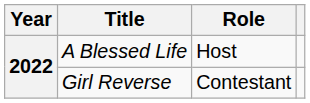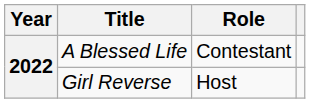A Blessed Life | Role: Host -> Contestant
Girl Reverse | Role: Contestant -> Host
